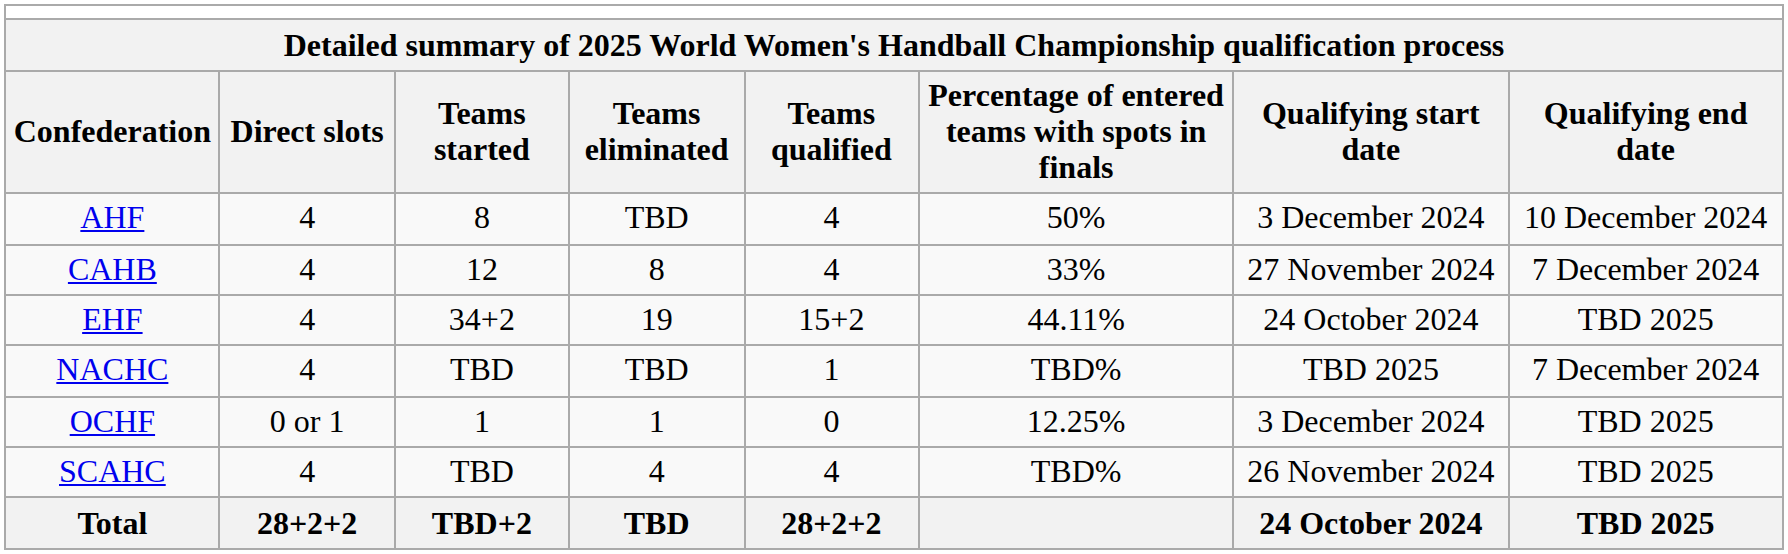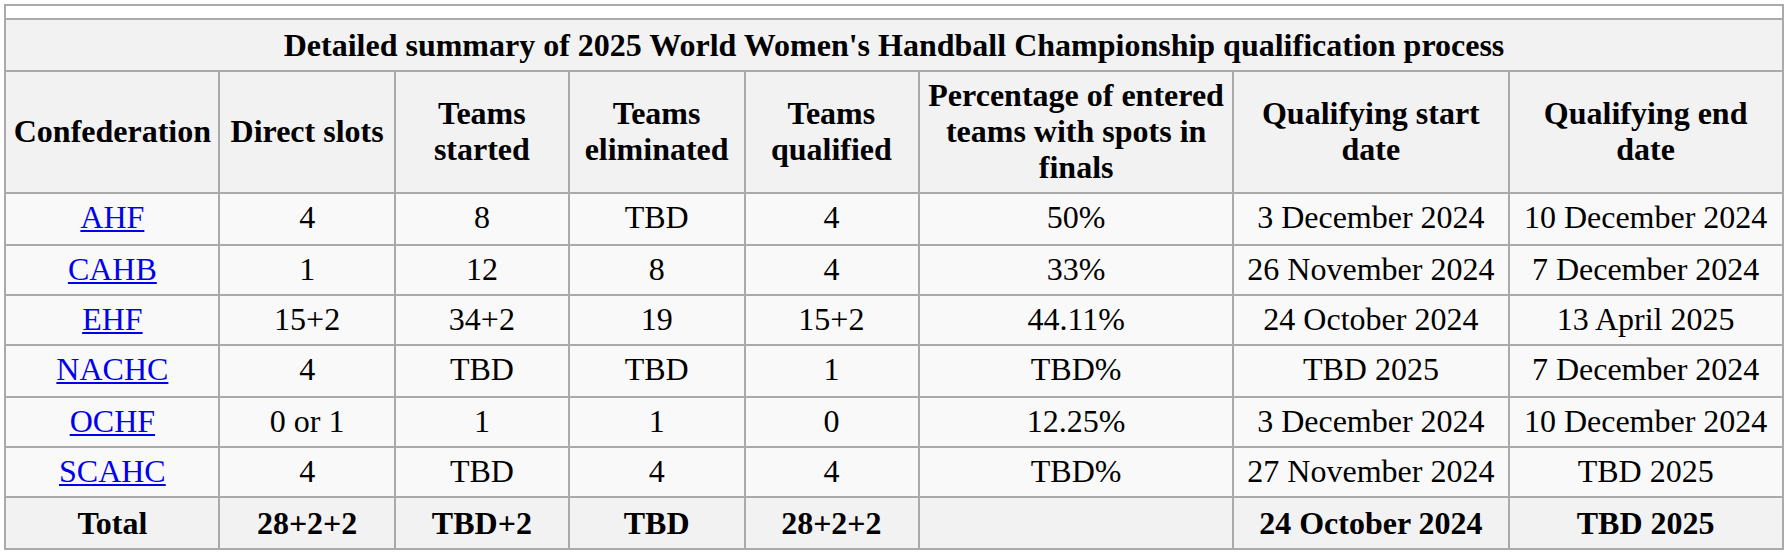CAHB | column 2: 4 -> 1
CAHB | column 7: 27 November 2024 -> 26 November 2024
EHF | column 2: 4 -> 15+2
EHF | column 8: TBD 2025 -> 13 April 2025
OCHF | column 8: TBD 2025 -> 10 December 2024
SCAHC | column 7: 26 November 2024 -> 27 November 2024
